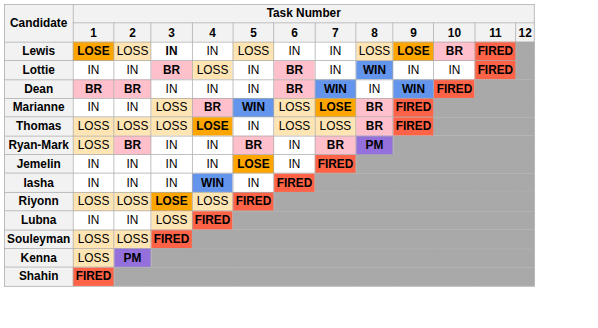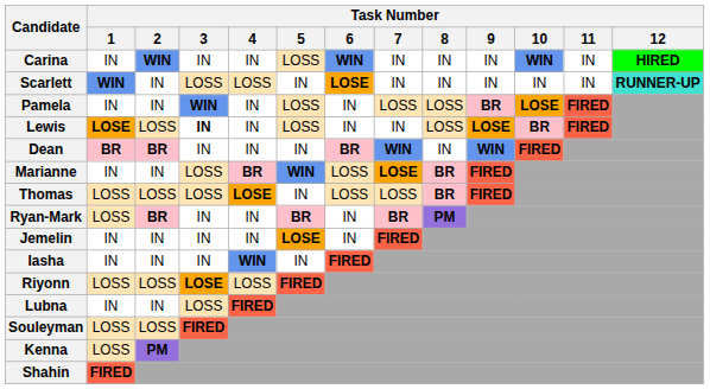+ row: Carina | IN | WIN | IN | IN | LOSS | WIN | IN | IN | IN | WIN | IN | HIRED
+ row: Scarlett | WIN | IN | LOSS | LOSS | IN | LOSE | IN | IN | IN | IN | IN | RUNNER-UP
+ row: Pamela | IN | IN | WIN | IN | LOSS | IN | LOSS | LOSS | BR | LOSE | FIRED
- row: Lottie | IN | IN | BR | LOSS | IN | BR | IN | WIN | IN | IN | FIRED
